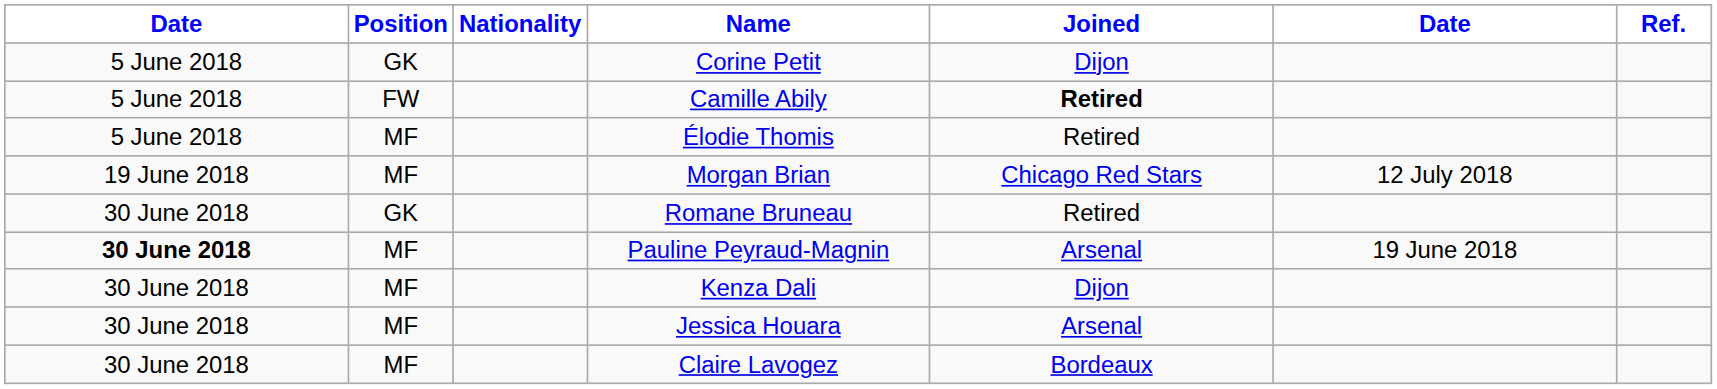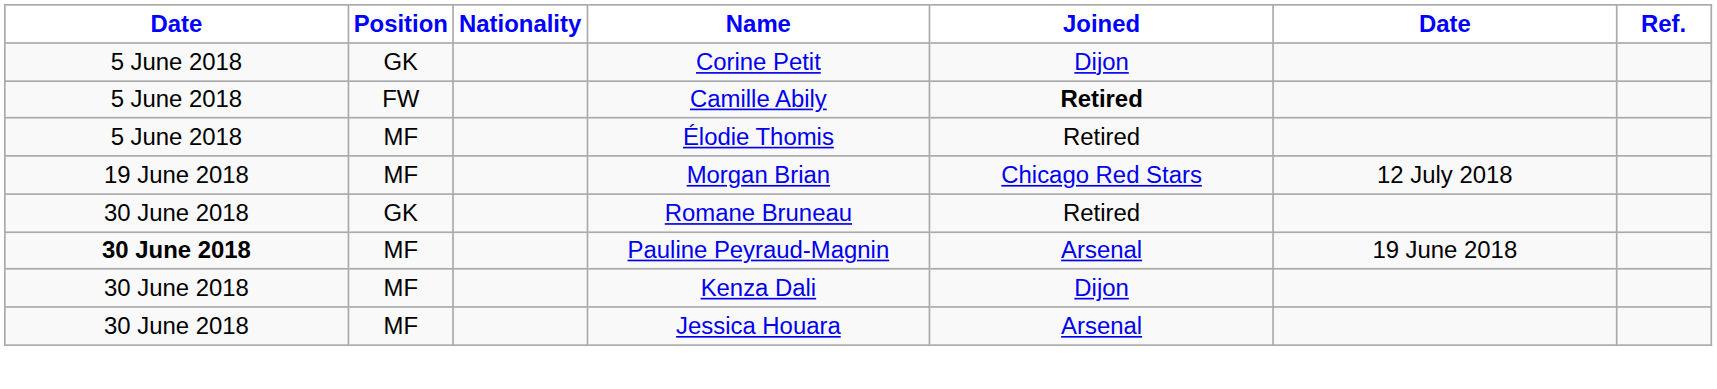- row: 30 June 2018 | MF | Claire Lavogez | Bordeaux
